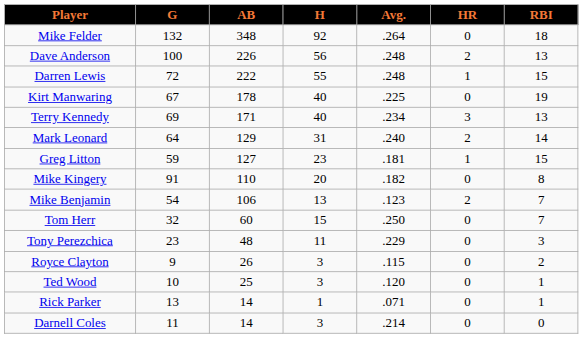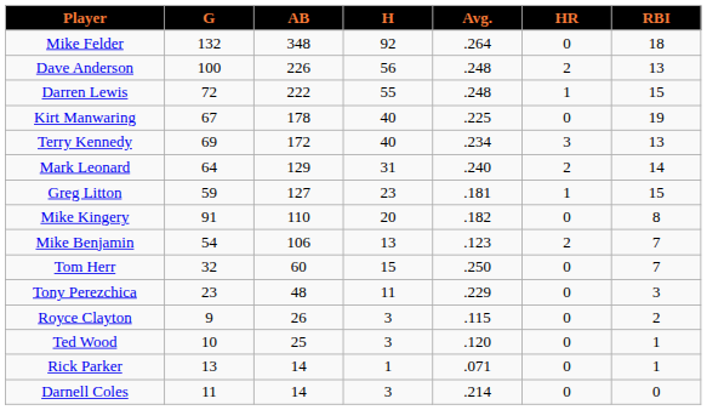Terry Kennedy | AB: 171 -> 172
